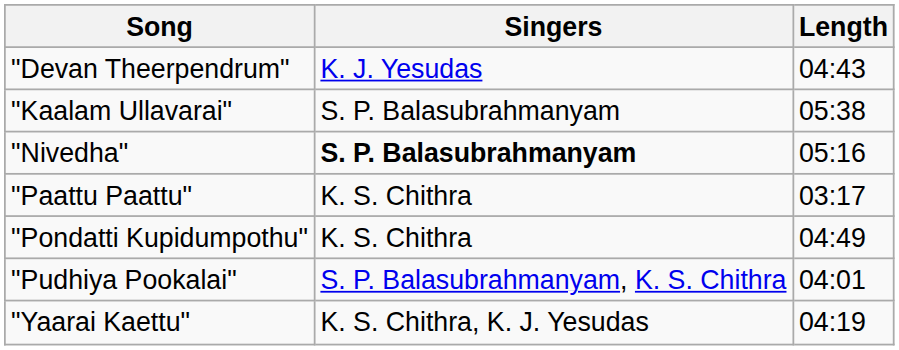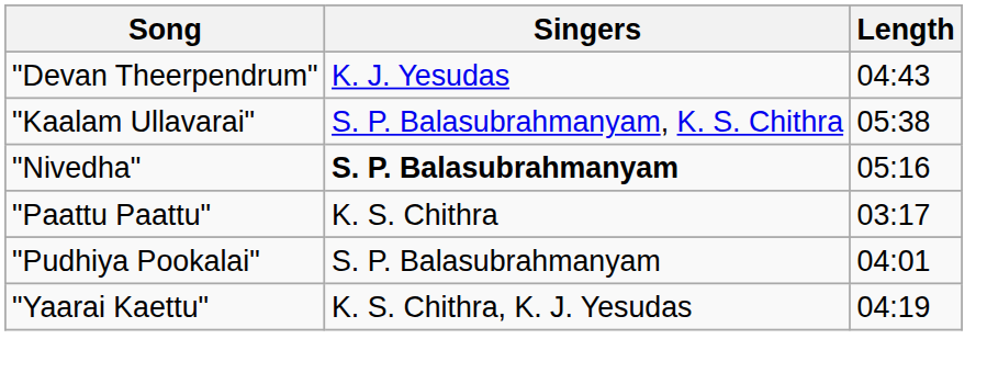"Kaalam Ullavarai" | Singers: S. P. Balasubrahmanyam -> S. P. Balasubrahmanyam, K. S. Chithra
- row: "Pondatti Kupidumpothu" | K. S. Chithra | 04:49
"Pudhiya Pookalai" | Singers: S. P. Balasubrahmanyam, K. S. Chithra -> S. P. Balasubrahmanyam
